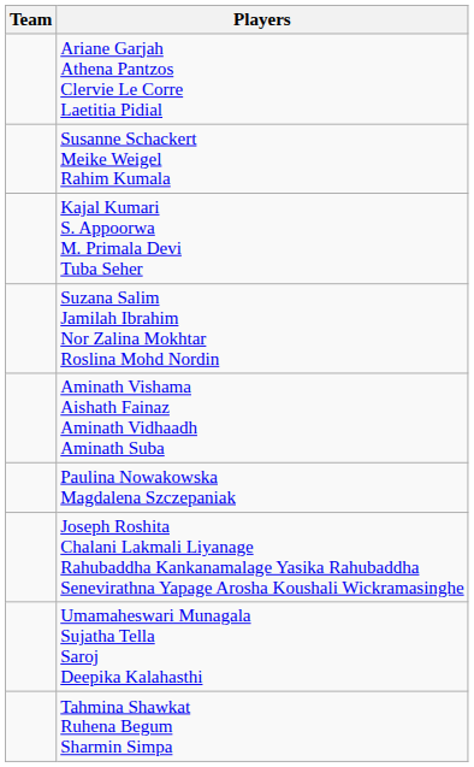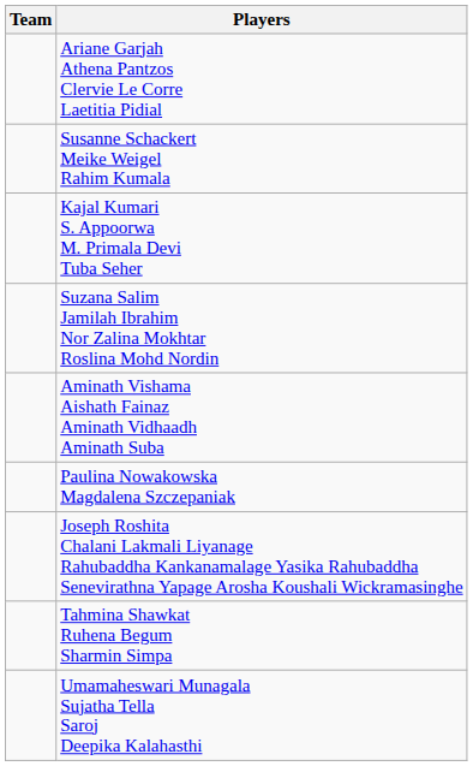rows swapped: Tahmina Shawkat Ruhena Begum Sharmin Simpa <-> Umamaheswari Munagala Sujatha Tella Saroj Deepika Kalahasthi
